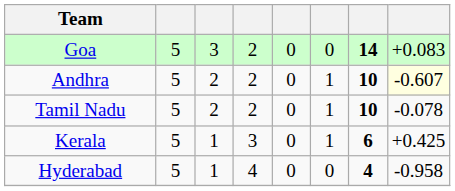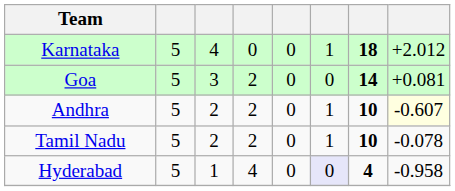+ row: Karnataka | 5 | 4 | 0 | 0 | 1 | 18 | +2.012
Goa | column 8: +0.083 -> +0.081
- row: Kerala | 5 | 1 | 3 | 0 | 1 | 6 | +0.425
Hyderabad | column 6: no background -> lavender background
